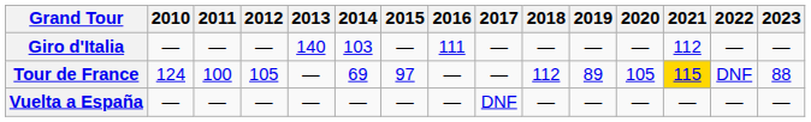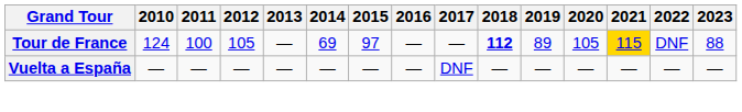- row: Giro d'Italia | — | — | — | 140 | 103 | — | 111 | — | — | — | — | 112 | — | —
Tour de France | 2018: normal -> bold
